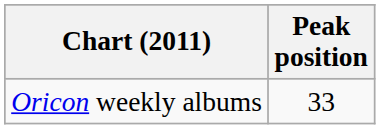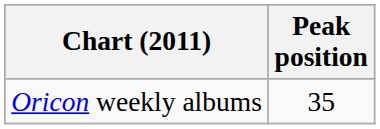Oricon weekly albums | Peak position: 33 -> 35
